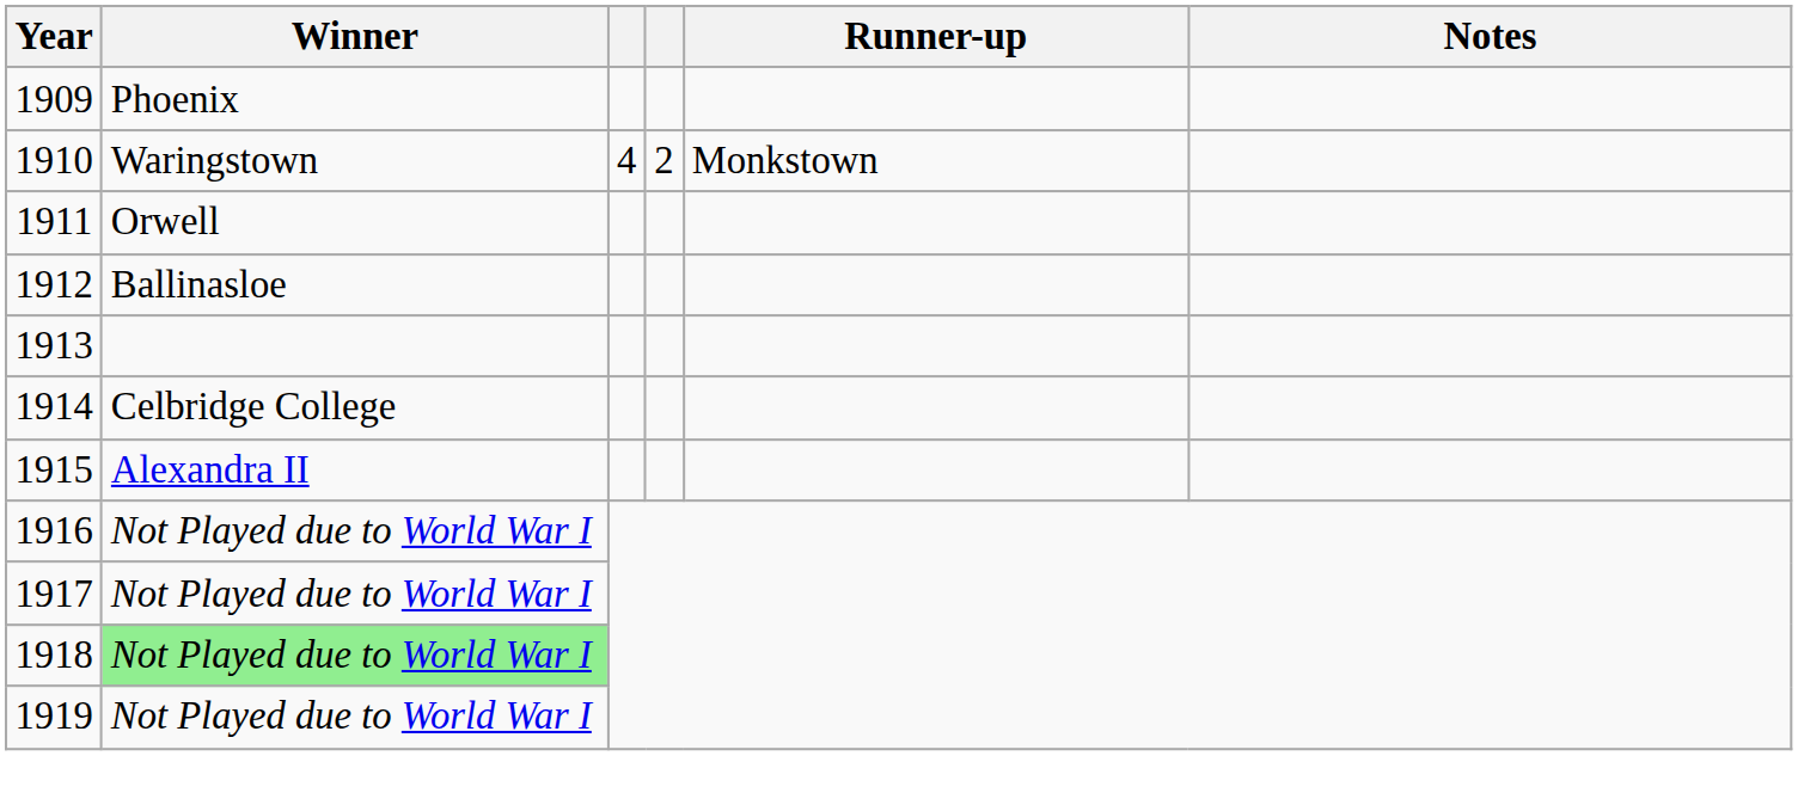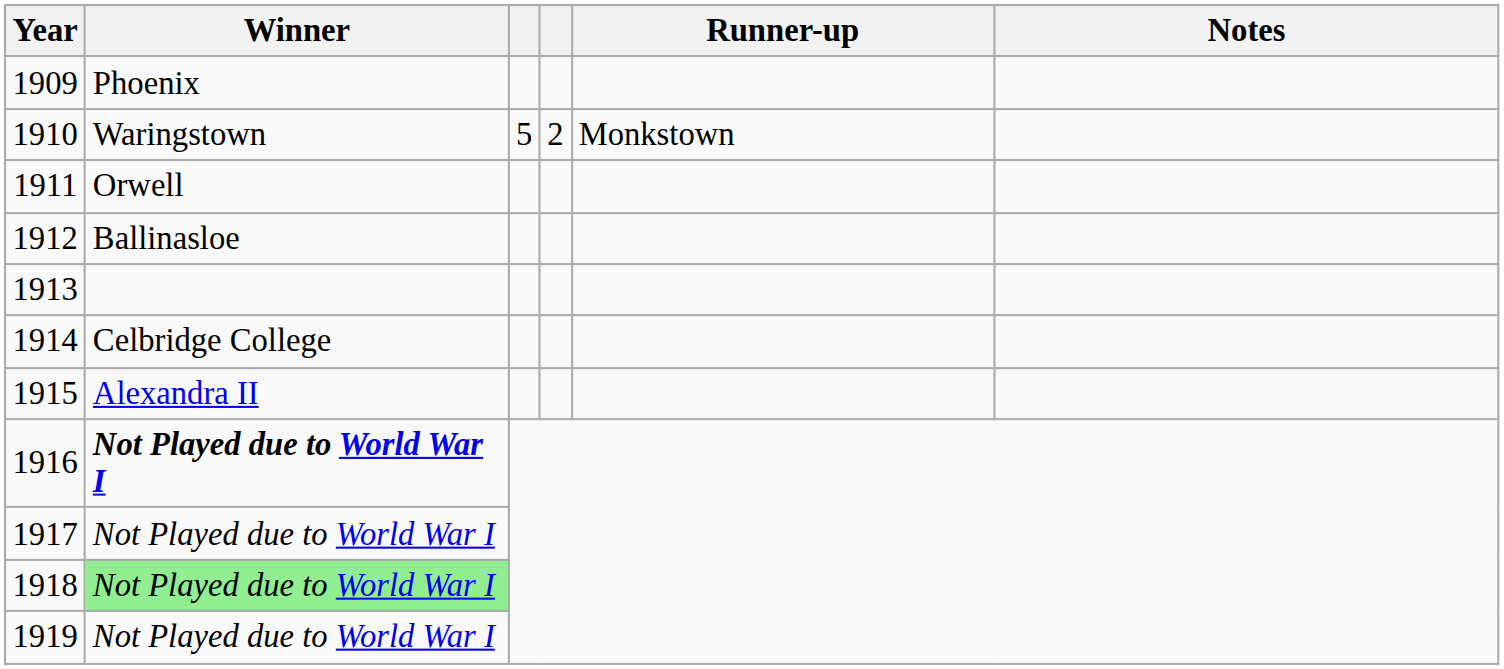1910 | column 3: 4 -> 5
1916 | Winner: normal -> bold
